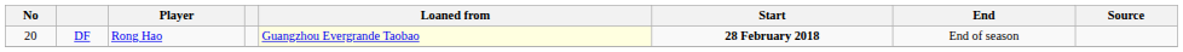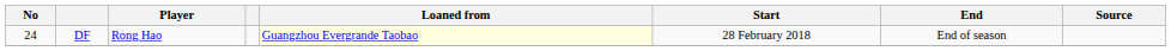DF | No: 20 -> 24
DF | Start: bold -> normal
